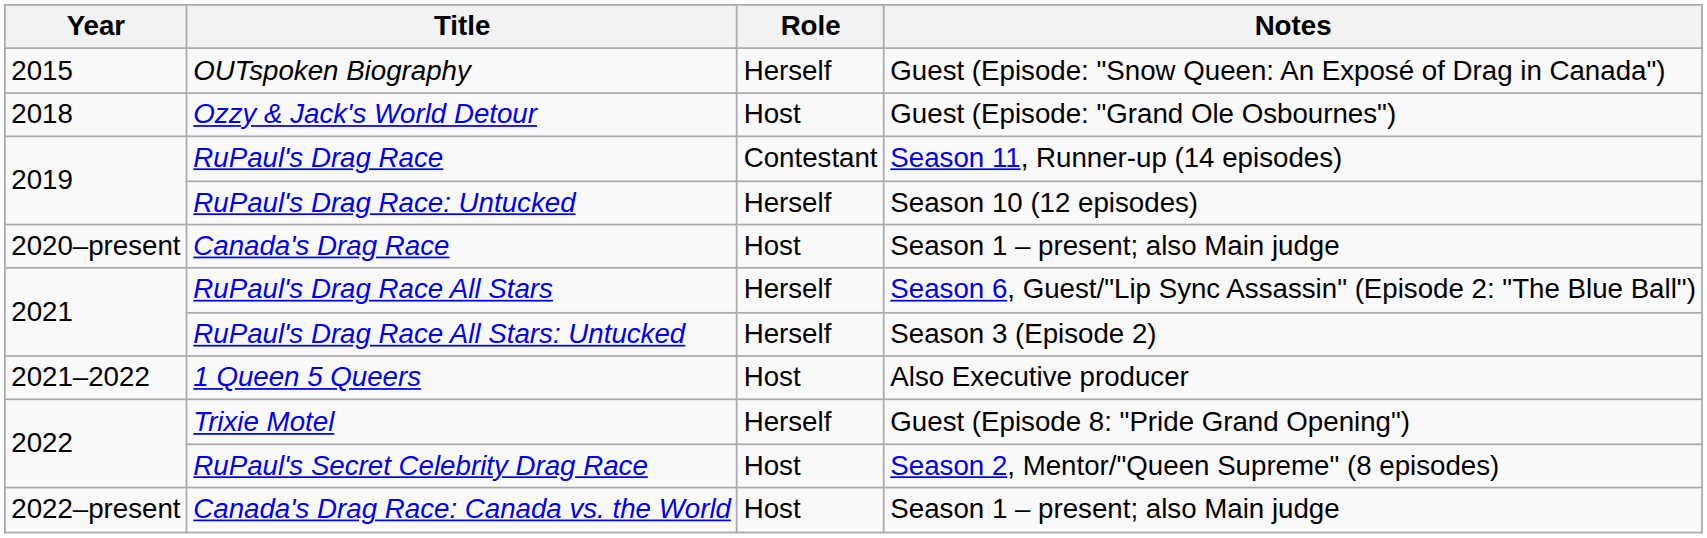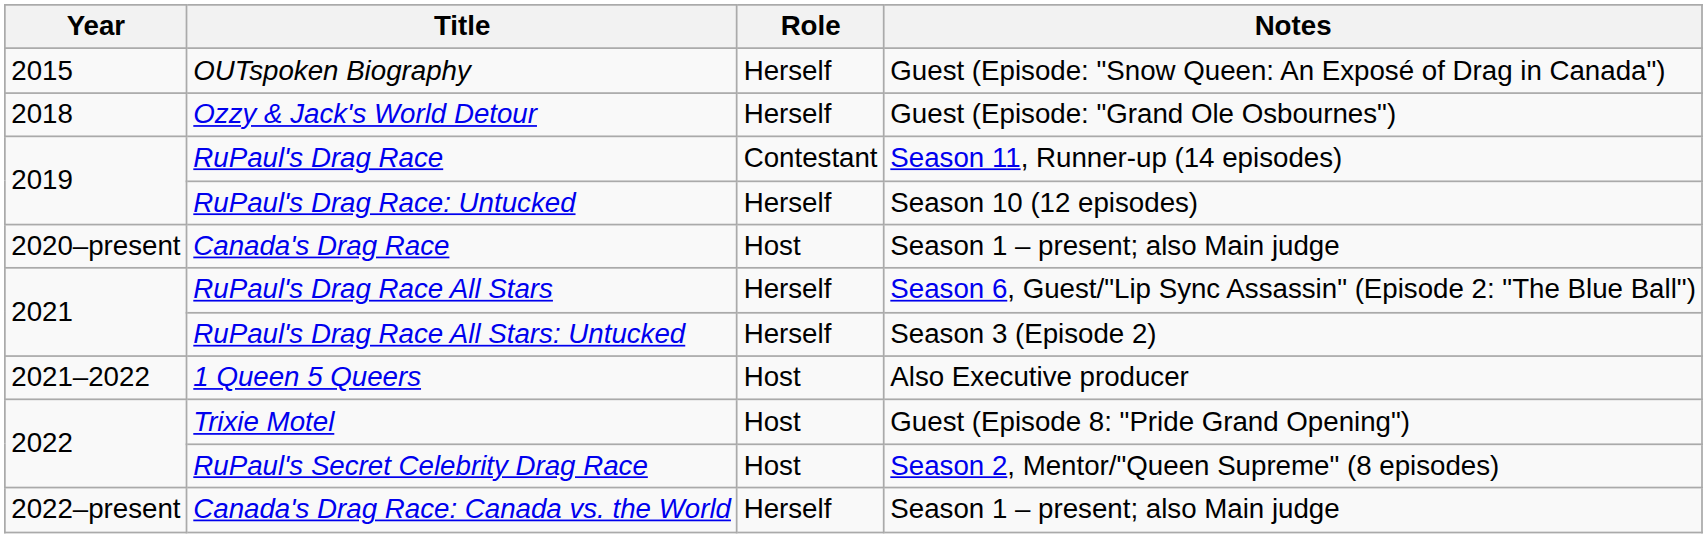Ozzy & Jack's World Detour | Role: Host -> Herself
Trixie Motel | Role: Herself -> Host
Canada's Drag Race: Canada vs. the World | Role: Host -> Herself
